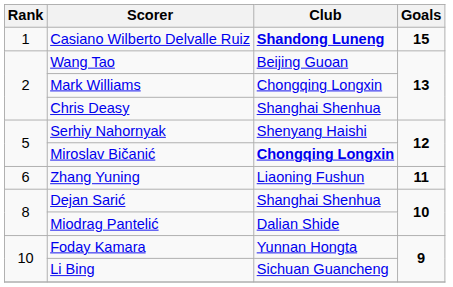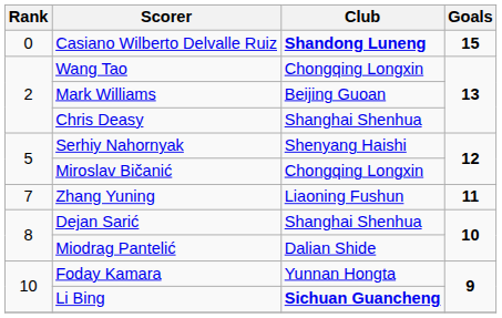Casiano Wilberto Delvalle Ruiz | Rank: 1 -> 0
Wang Tao | Club: Beijing Guoan -> Chongqing Longxin
Mark Williams | Club: Chongqing Longxin -> Beijing Guoan
Miroslav Bičanić | Club: bold -> normal
Zhang Yuning | Rank: 6 -> 7
Li Bing | Club: normal -> bold
